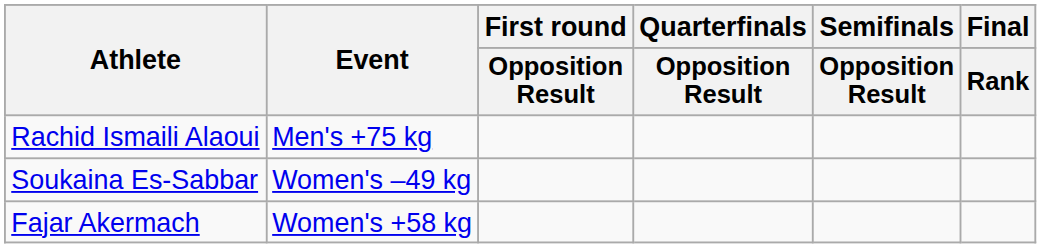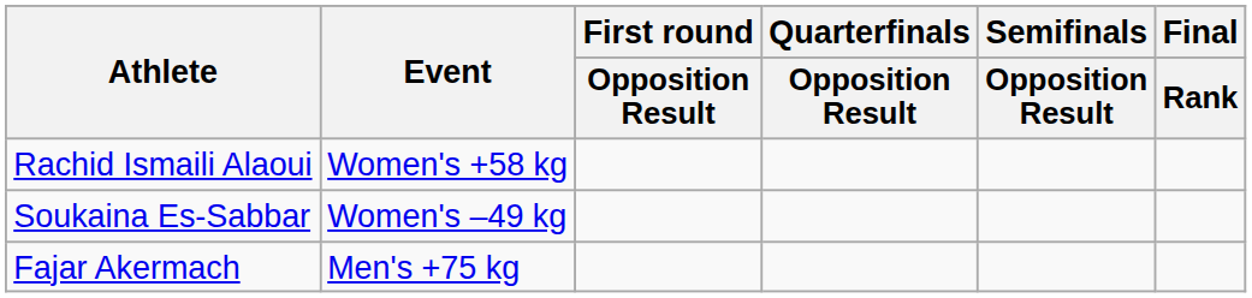Rachid Ismaili Alaoui | Event: Men's +75 kg -> Women's +58 kg
Fajar Akermach | Event: Women's +58 kg -> Men's +75 kg
